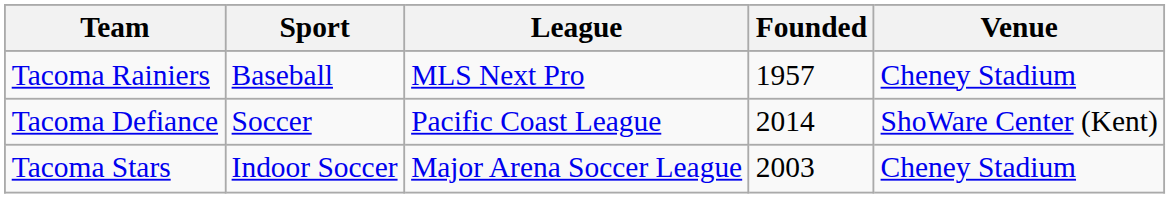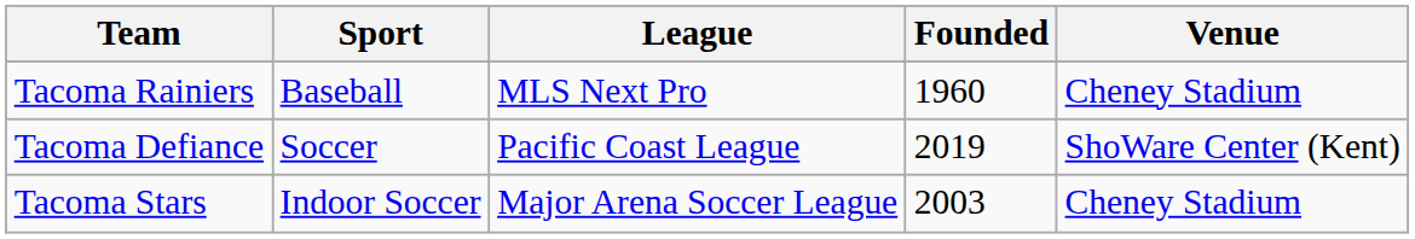Tacoma Rainiers | Founded: 1957 -> 1960
Tacoma Defiance | Founded: 2014 -> 2019
